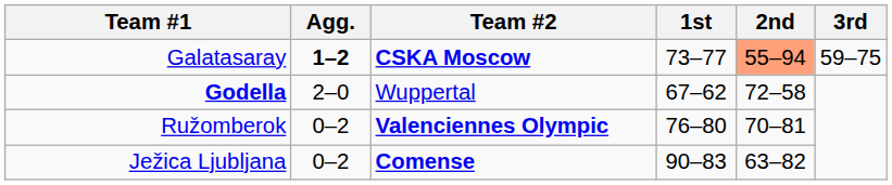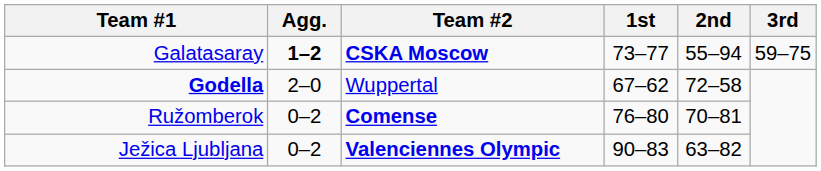Galatasaray | 2nd: lightsalmon background -> no background
Ružomberok | Team #2: Valenciennes Olympic -> Comense
Ježica Ljubljana | Team #2: Comense -> Valenciennes Olympic
